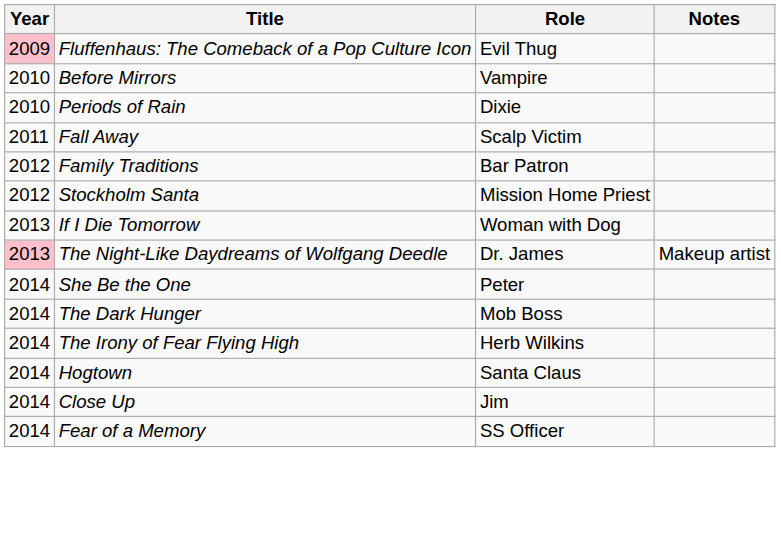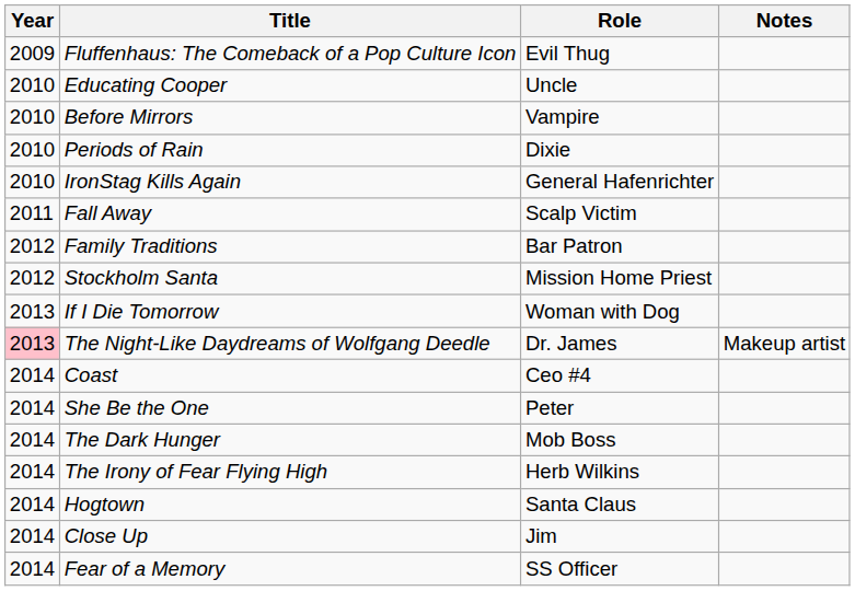Fluffenhaus: The Comeback of a Pop Culture Icon | Year: pink background -> no background
+ row: 2010 | Educating Cooper | Uncle
+ row: 2010 | IronStag Kills Again | General Hafenrichter
+ row: 2014 | Coast | Ceo #4
